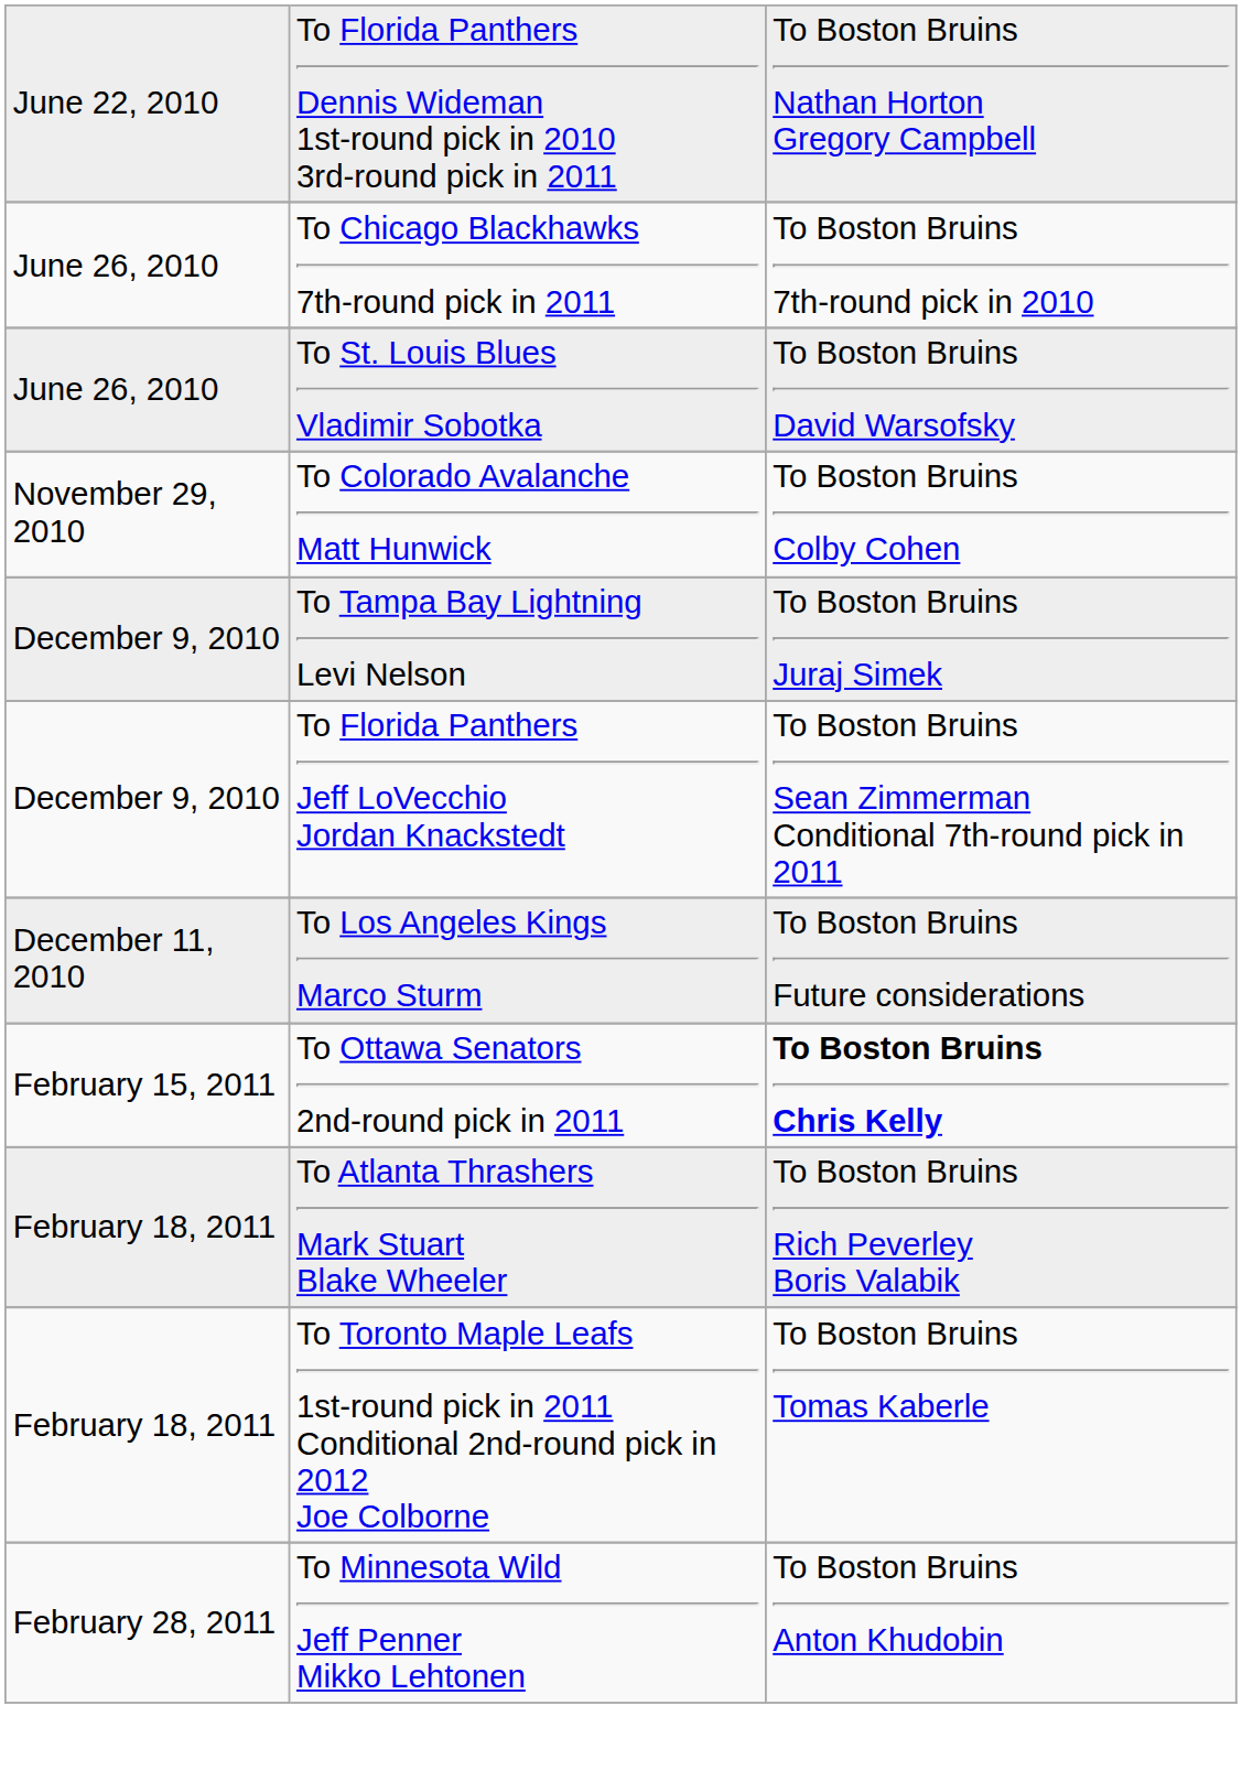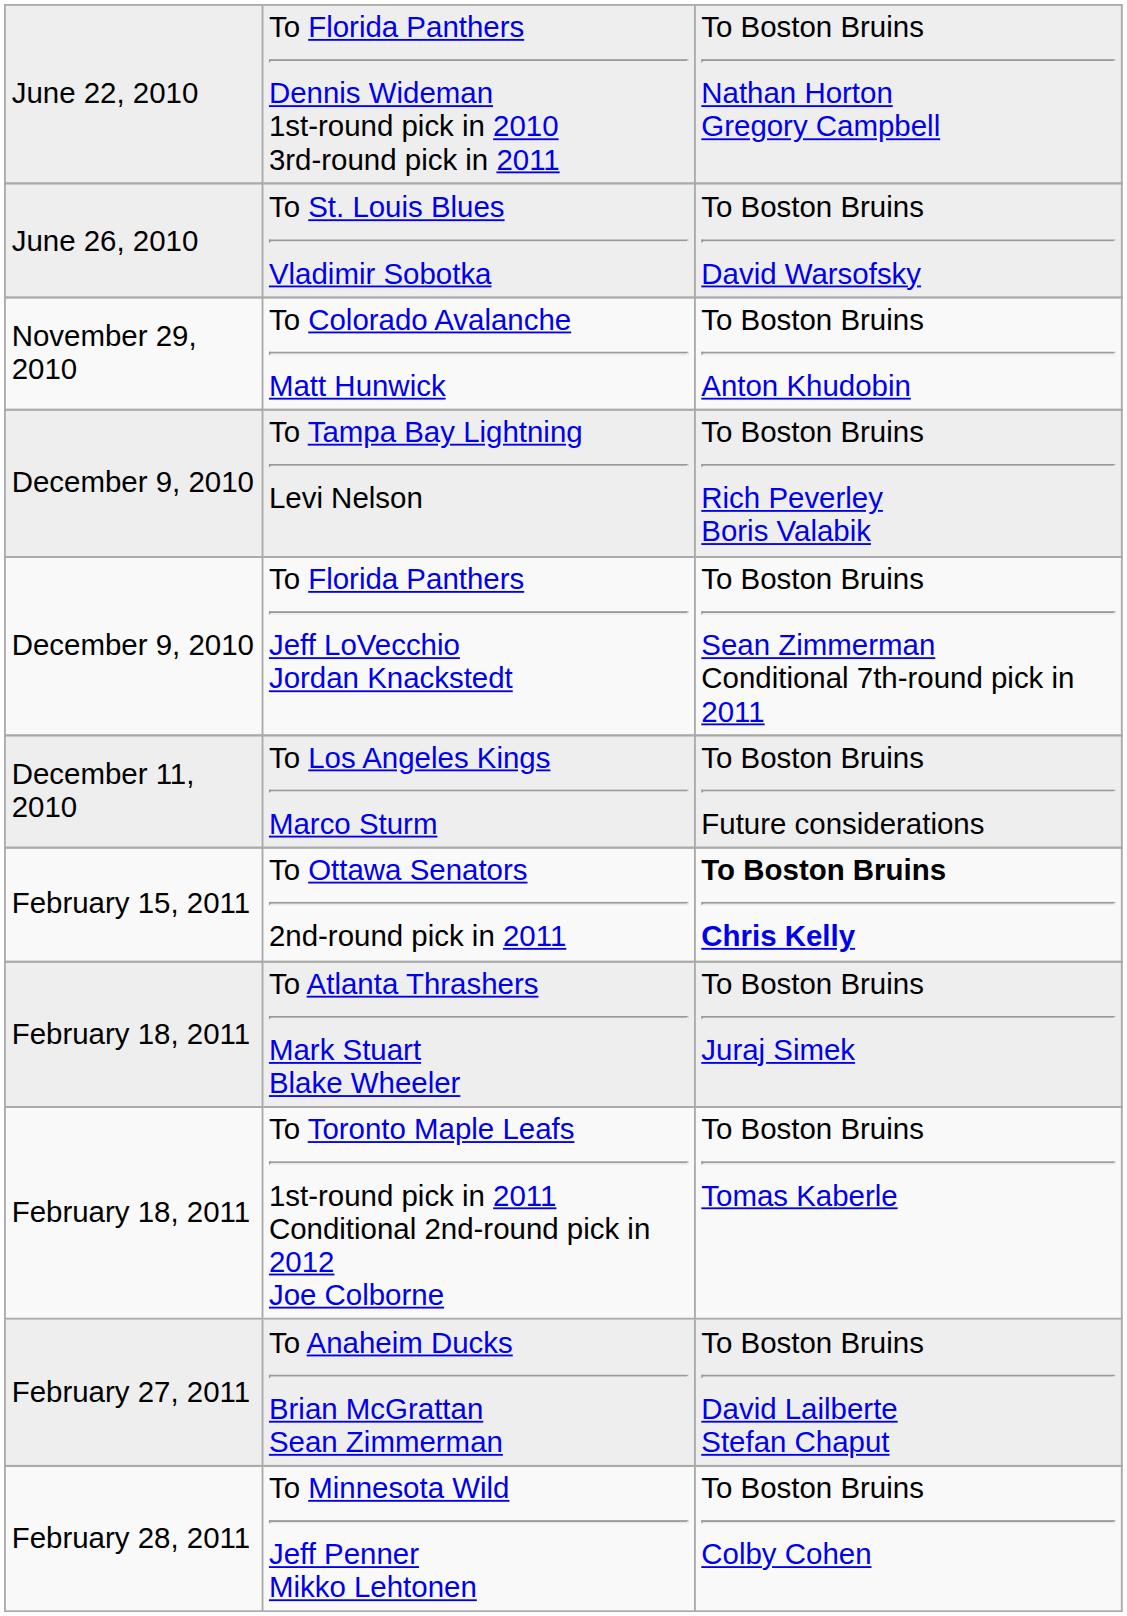- row: June 26, 2010 | To Chicago Blackhawks 7th-round pick in 2011 | To Boston Bruins 7th-round pick in 2010
To Colorado Avalanche Matt Hunwick | column 3: To Boston Bruins Colby Cohen -> To Boston Bruins Anton Khudobin
To Tampa Bay Lightning Levi Nelson | column 3: To Boston Bruins Juraj Simek -> To Boston Bruins Rich Peverley Boris Valabik
To Atlanta Thrashers Mark Stuart Blake Wheeler | column 3: To Boston Bruins Rich Peverley Boris Valabik -> To Boston Bruins Juraj Simek
+ row: February 27, 2011 | To Anaheim Ducks Brian McGrattan Sean Zimmerman | To Boston Bruins David Lailberte Stefan Chaput
To Minnesota Wild Jeff Penner Mikko Lehtonen | column 3: To Boston Bruins Anton Khudobin -> To Boston Bruins Colby Cohen
